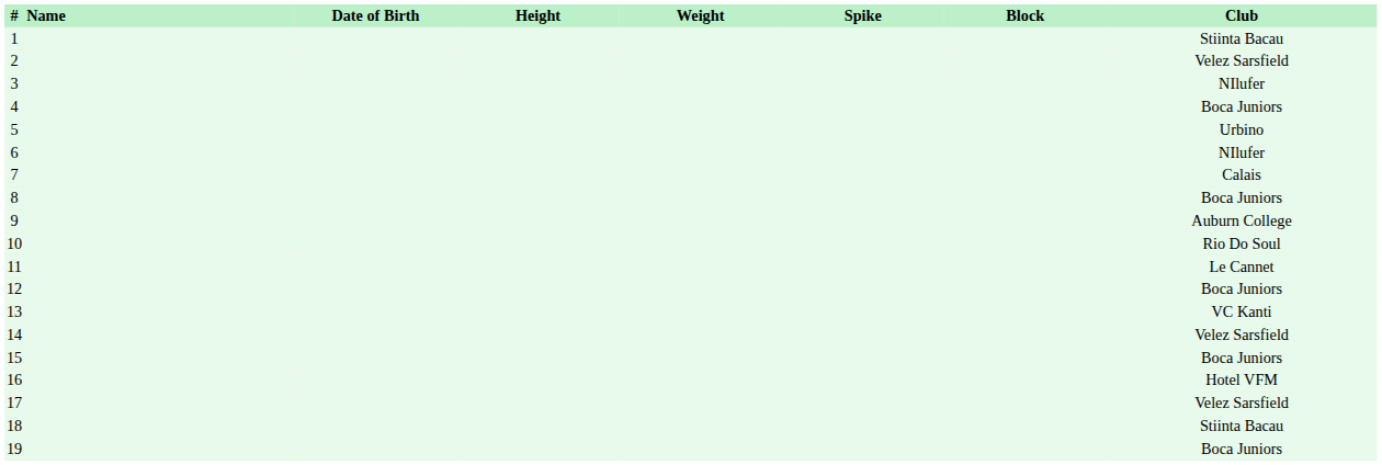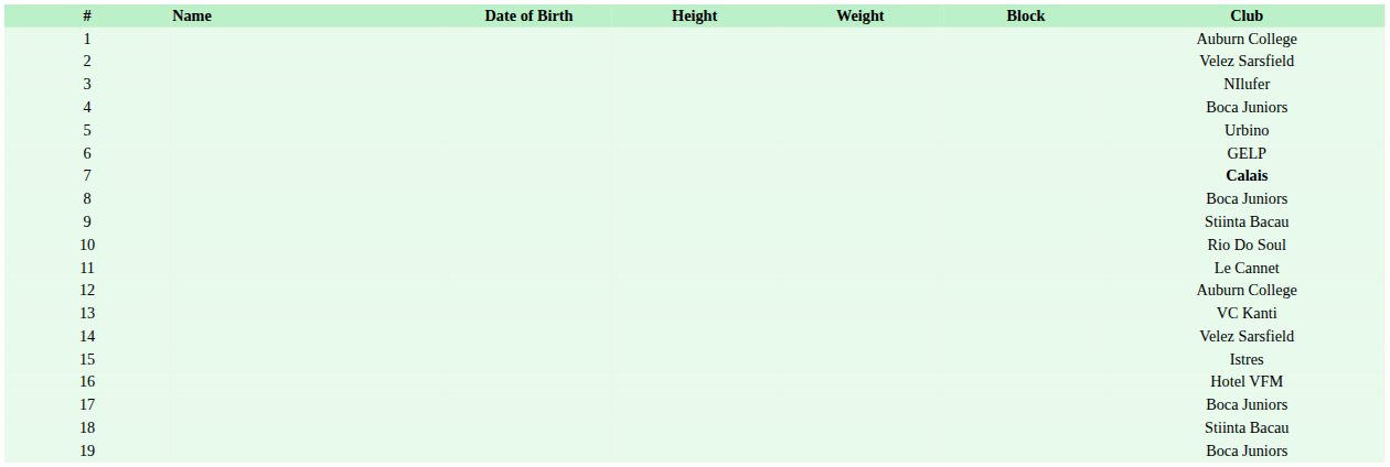- column: Spike
1 | Club: Stiinta Bacau -> Auburn College
6 | Club: NIlufer -> GELP
7 | Club: normal -> bold
9 | Club: Auburn College -> Stiinta Bacau
12 | Club: Boca Juniors -> Auburn College
15 | Club: Boca Juniors -> Istres
17 | Club: Velez Sarsfield -> Boca Juniors
